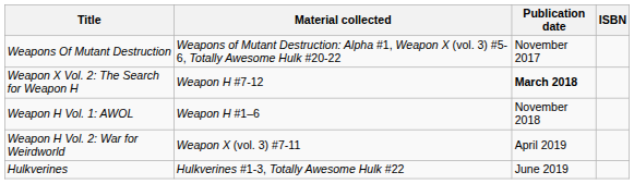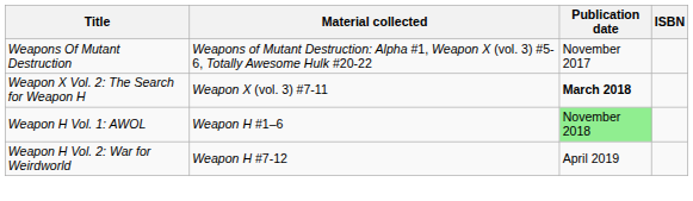Weapon X Vol. 2: The Search for Weapon H | Material collected: Weapon H #7-12 -> Weapon X (vol. 3) #7-11
Weapon H Vol. 1: AWOL | Publication date: no background -> lightgreen background
Weapon H Vol. 2: War for Weirdworld | Material collected: Weapon X (vol. 3) #7-11 -> Weapon H #7-12
- row: Hulkverines | Hulkverines #1-3, Totally Awesome Hulk #22 | June 2019
